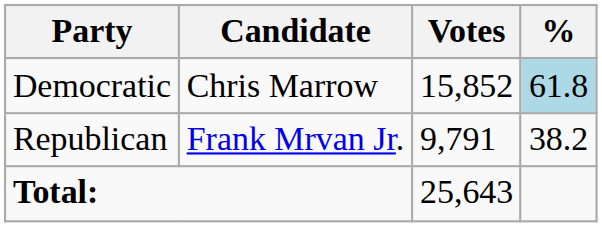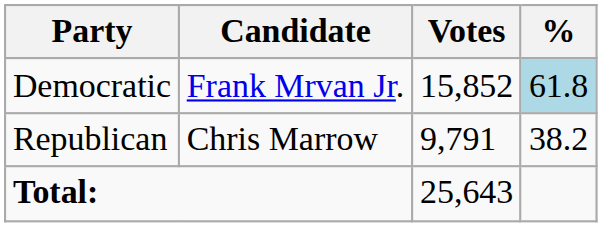Democratic | Candidate: Chris Marrow -> Frank Mrvan Jr.
Republican | Candidate: Frank Mrvan Jr. -> Chris Marrow
